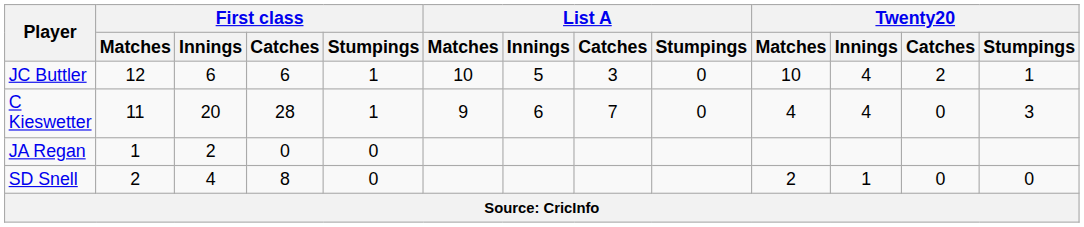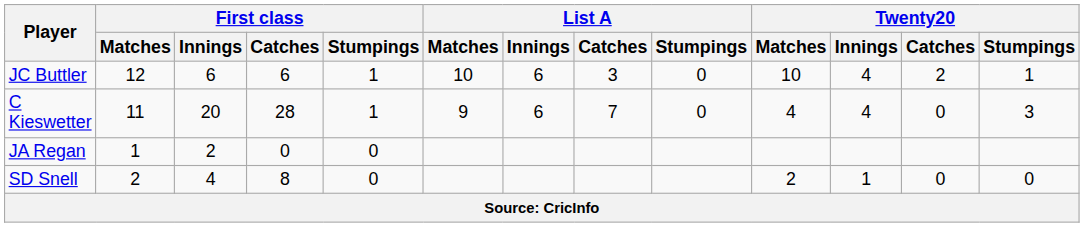JC Buttler | List A / Innings: 5 -> 6
